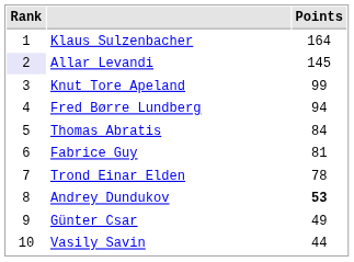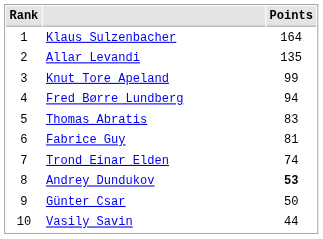Allar Levandi | Rank: lavender background -> no background
Allar Levandi | Points: 145 -> 135
Thomas Abratis | Points: 84 -> 83
Trond Einar Elden | Points: 78 -> 74
Günter Csar | Points: 49 -> 50
